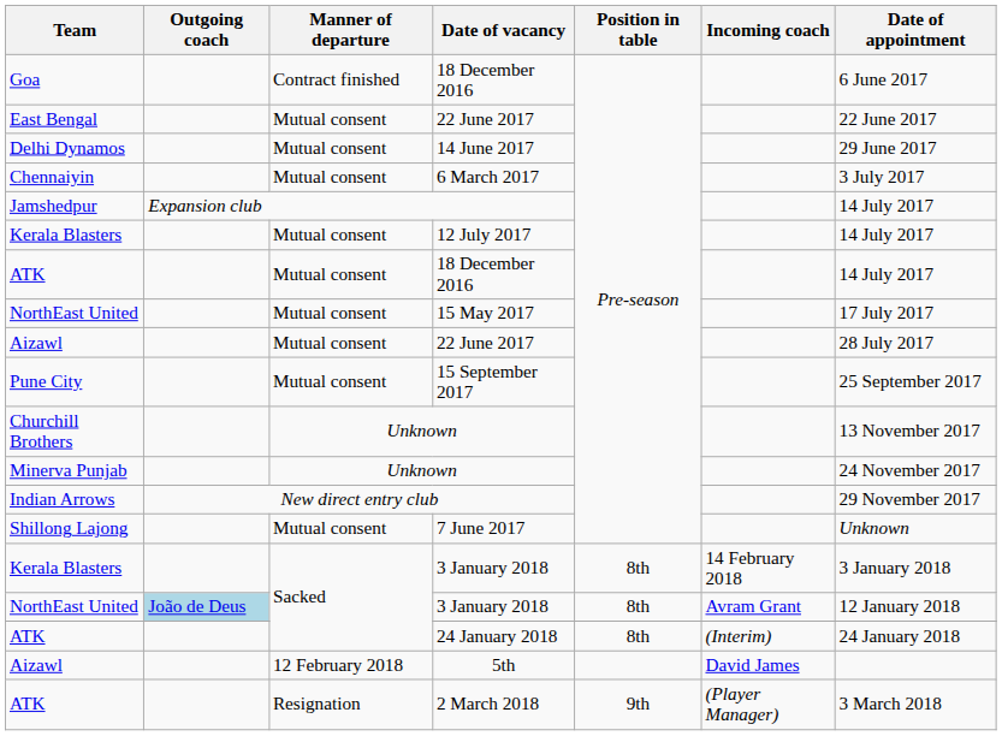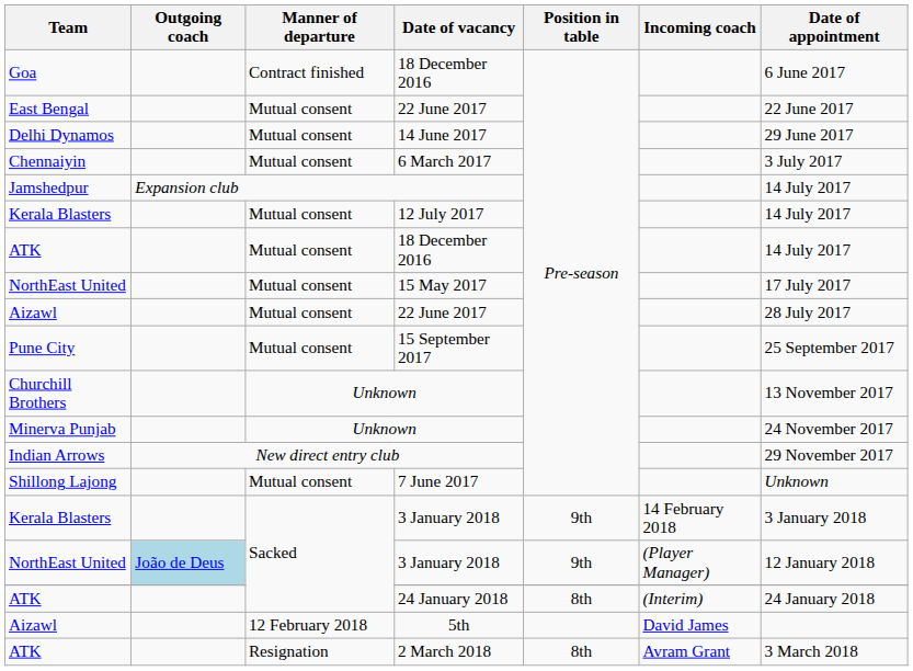Kerala Blasters / 3 January 2018 | Position in table: 8th -> 9th
NorthEast United / 3 January 2018 | Position in table: 8th -> 9th
NorthEast United / 3 January 2018 | Incoming coach: Avram Grant -> (Player Manager)
2 March 2018 | Position in table: 9th -> 8th
2 March 2018 | Incoming coach: (Player Manager) -> Avram Grant
